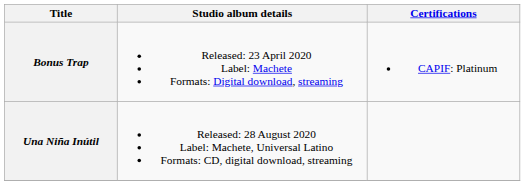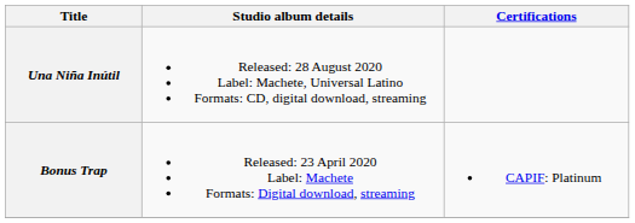rows swapped: Bonus Trap <-> Una Niña Inútil
